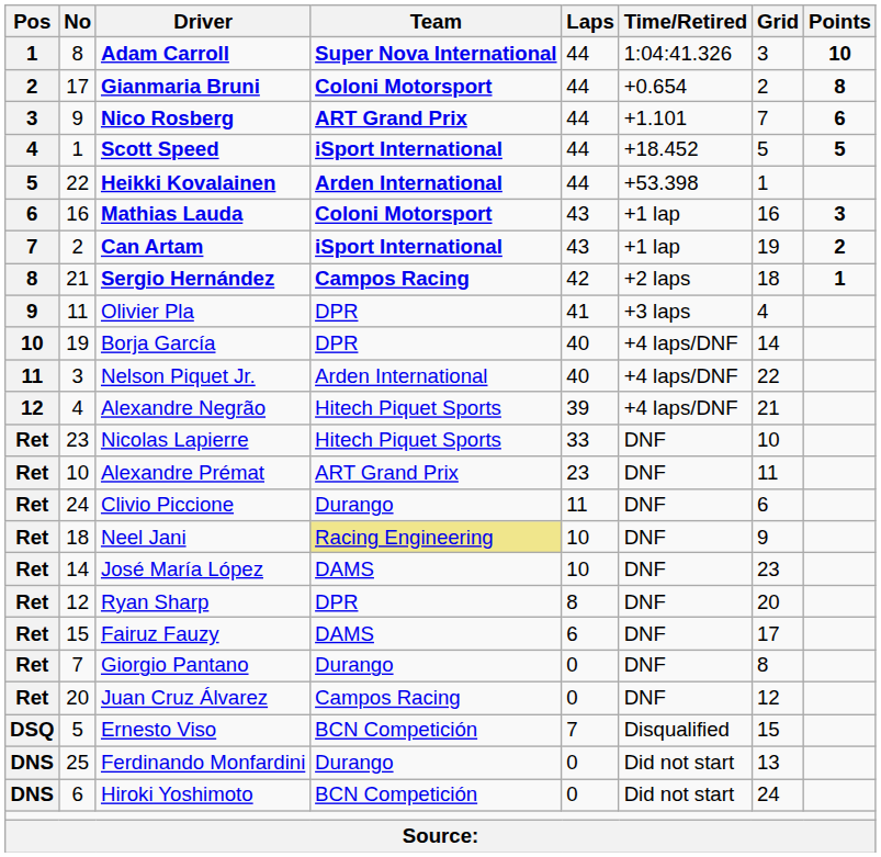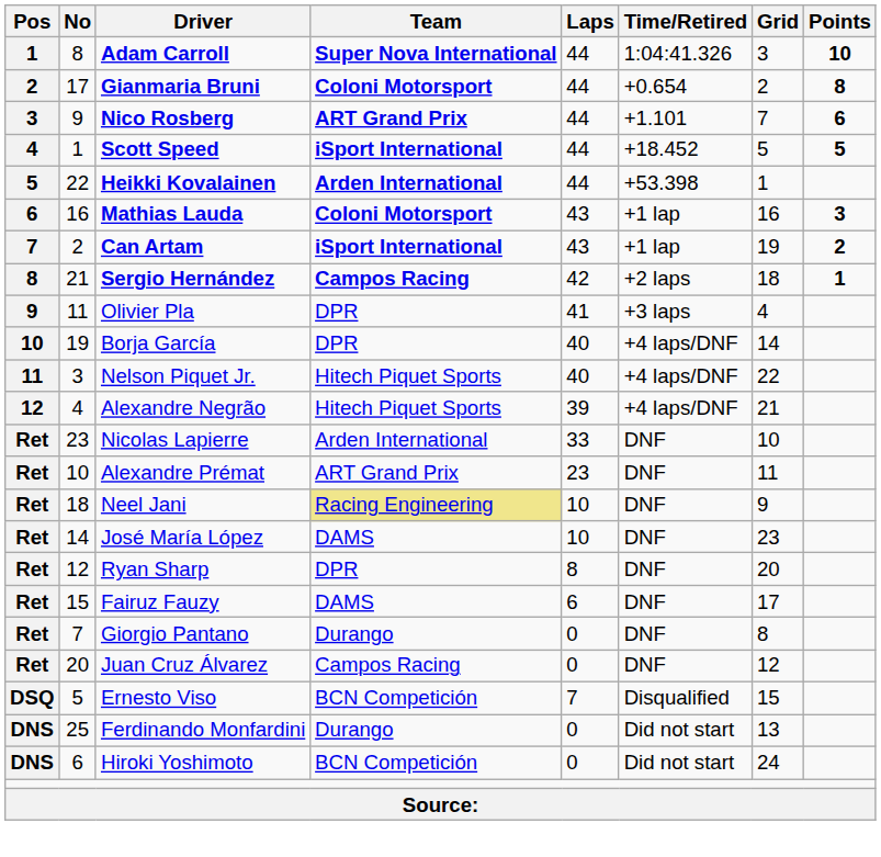Nelson Piquet Jr. | Team: Arden International -> Hitech Piquet Sports
Nicolas Lapierre | Team: Hitech Piquet Sports -> Arden International
- row: Ret | 24 | Clivio Piccione | Durango | 11 | DNF | 6
